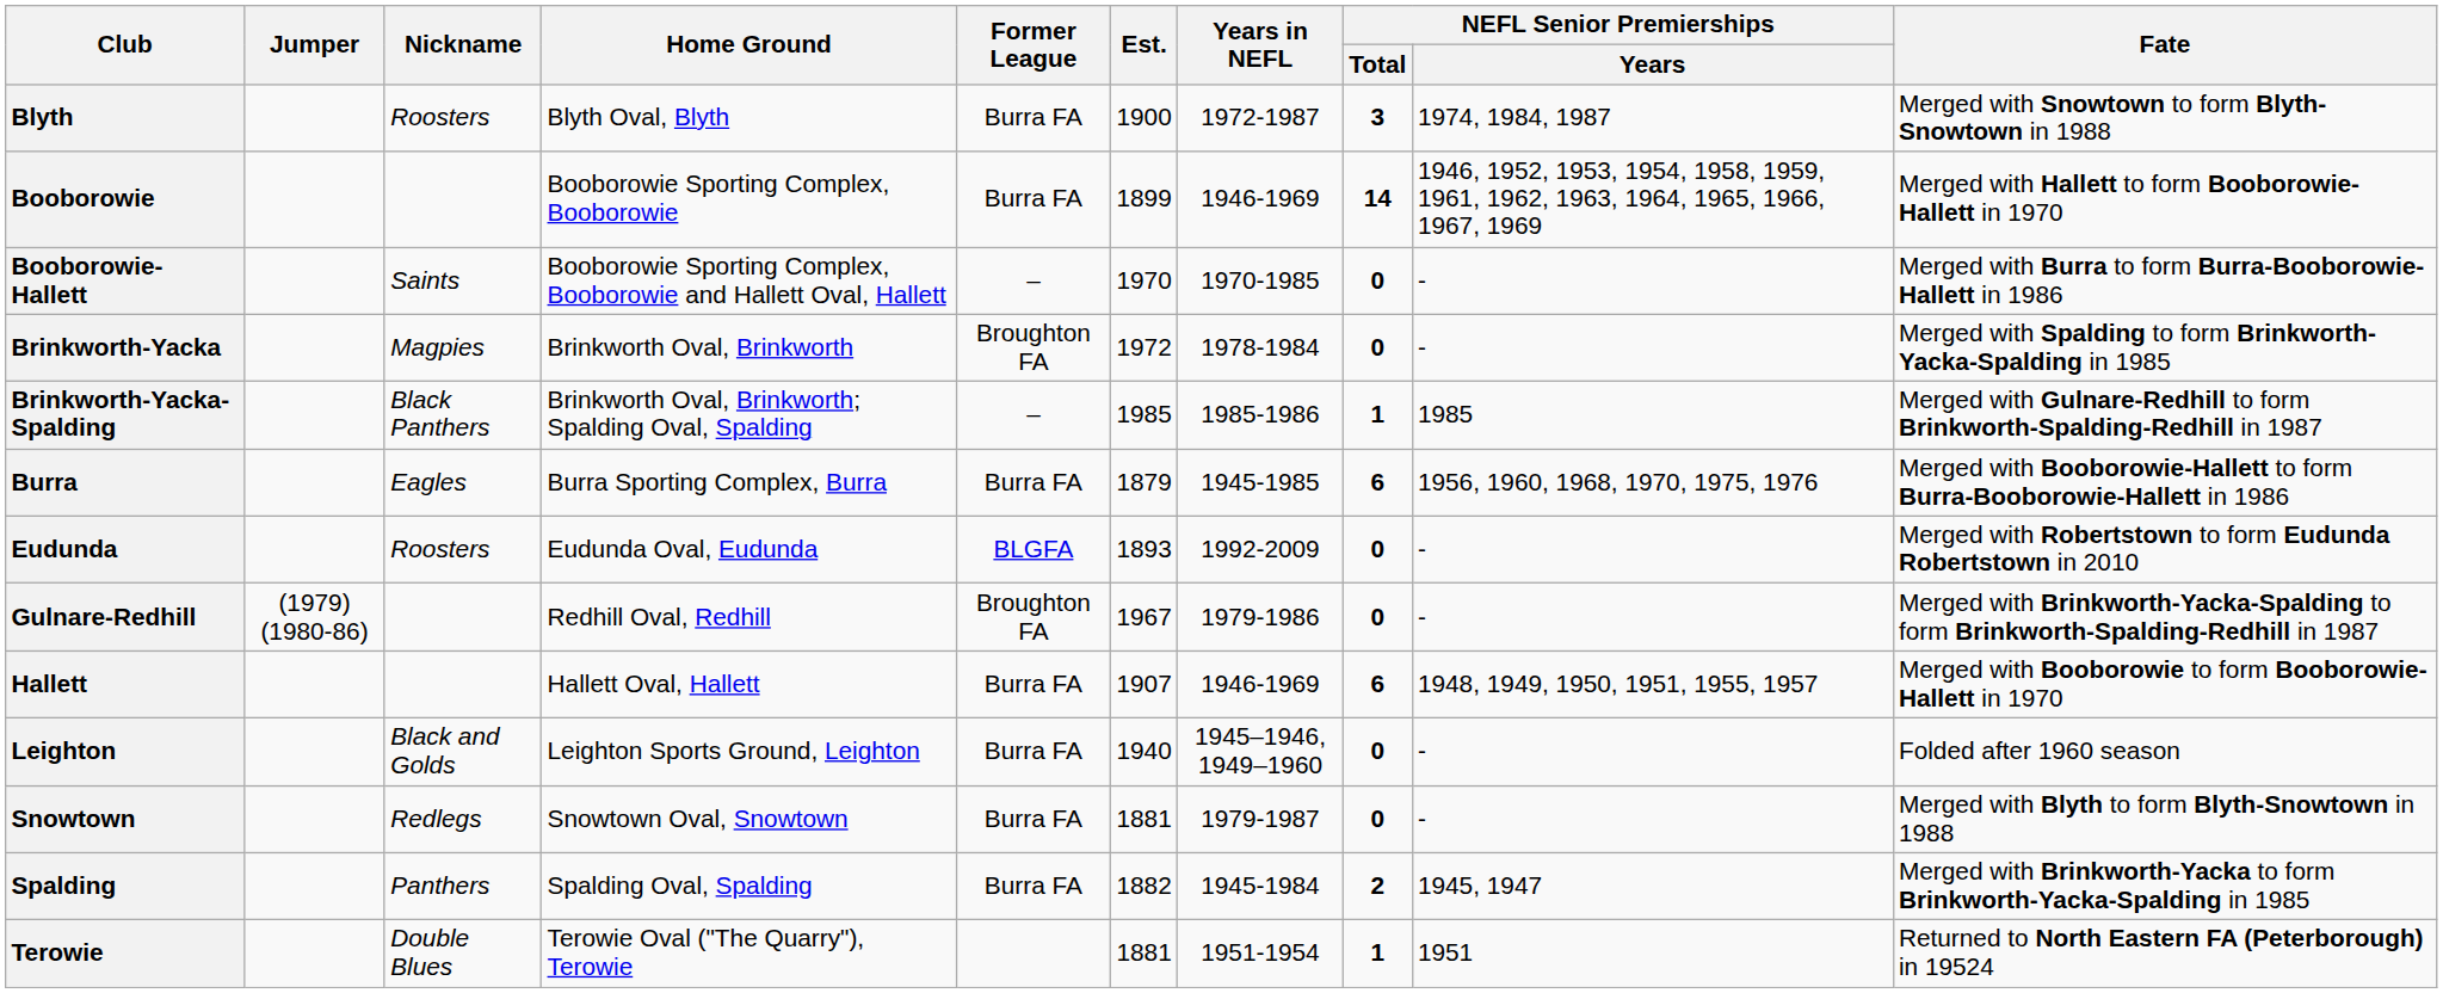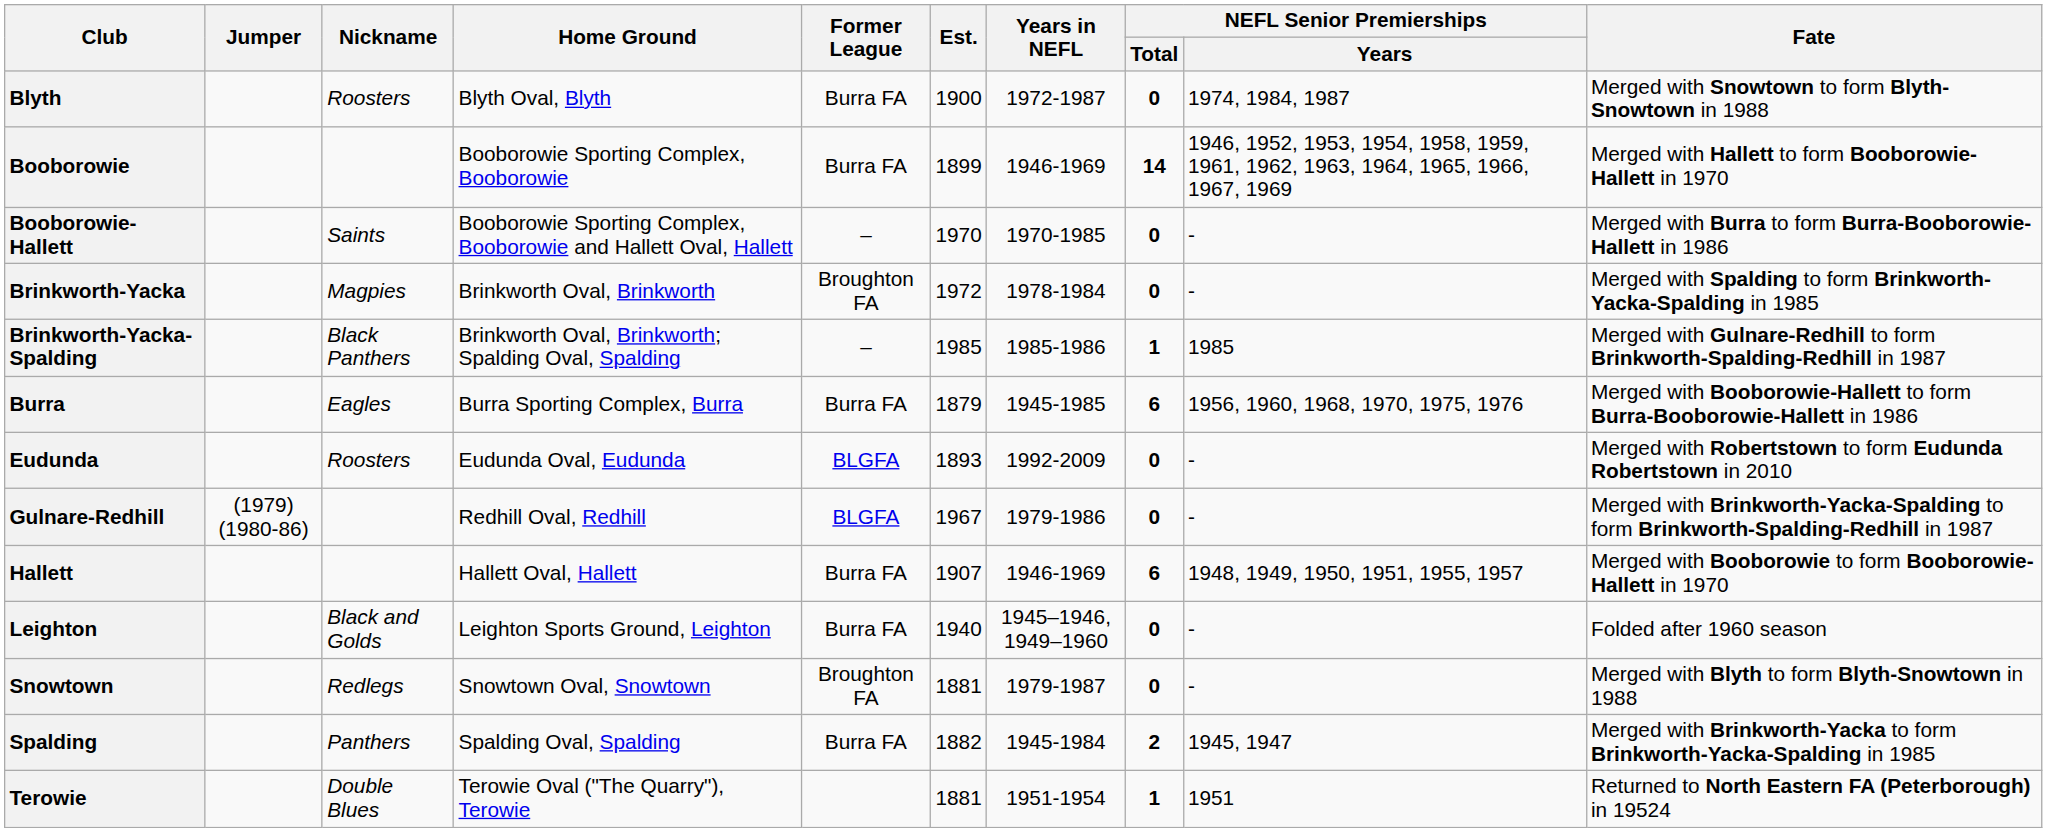Blyth | NEFL Senior Premierships / Total: 3 -> 0
Gulnare-Redhill | Former League: Broughton FA -> BLGFA
Snowtown | Former League: Burra FA -> Broughton FA
